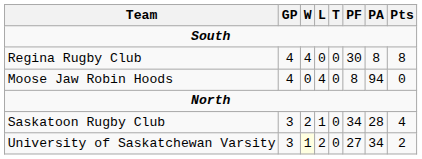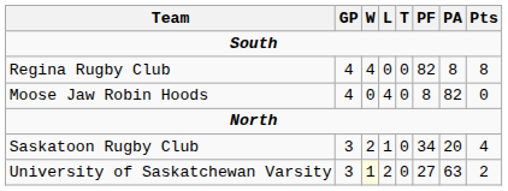Regina Rugby Club | PF: 30 -> 82
Moose Jaw Robin Hoods | PA: 94 -> 82
Saskatoon Rugby Club | PA: 28 -> 20
University of Saskatchewan Varsity | PA: 34 -> 63
